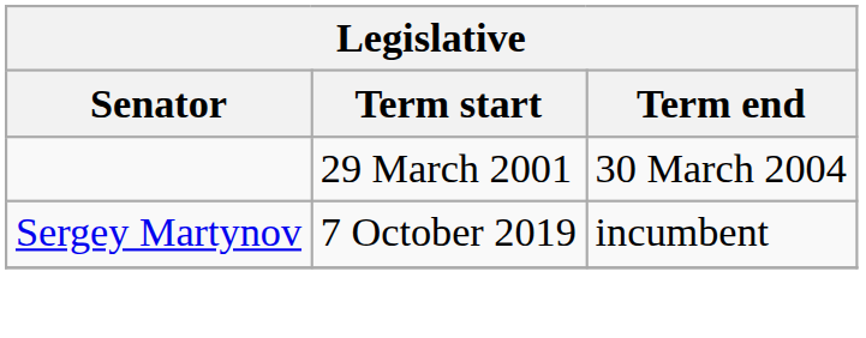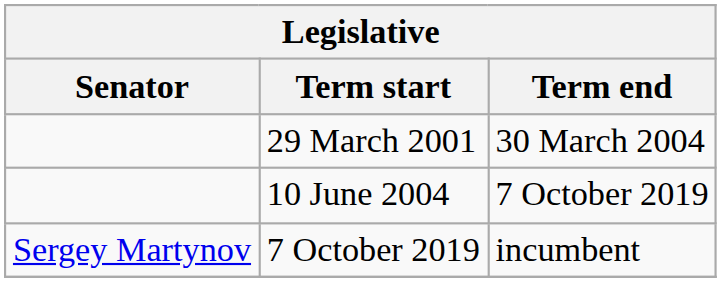+ row: 10 June 2004 | 7 October 2019
